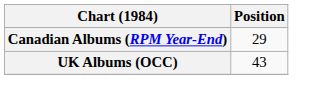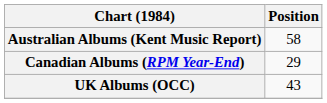+ row: Australian Albums (Kent Music Report) | 58
